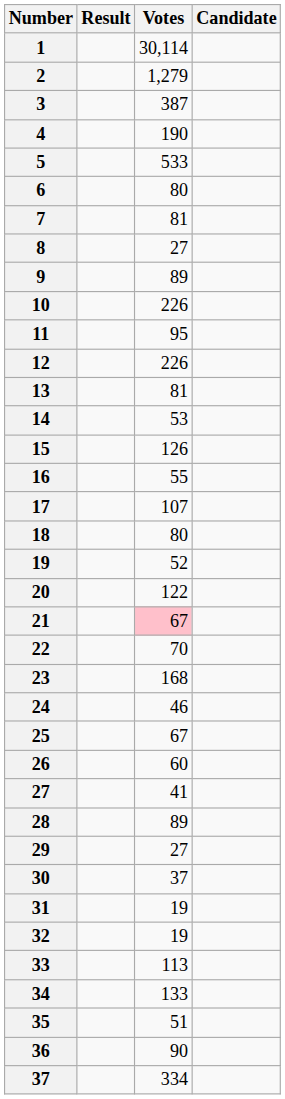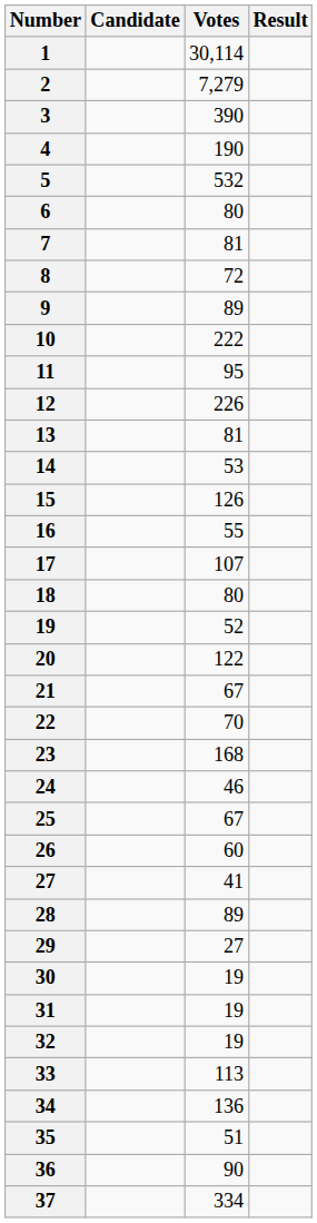columns swapped: Candidate <-> Result
2 | Votes: 1,279 -> 7,279
3 | Votes: 387 -> 390
5 | Votes: 533 -> 532
8 | Votes: 27 -> 72
10 | Votes: 226 -> 222
21 | Votes: pink background -> no background
30 | Votes: 37 -> 19
34 | Votes: 133 -> 136
